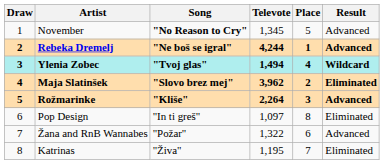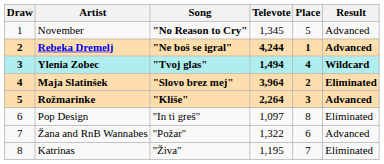Maja Slatinšek | Televote: 3,962 -> 3,964
